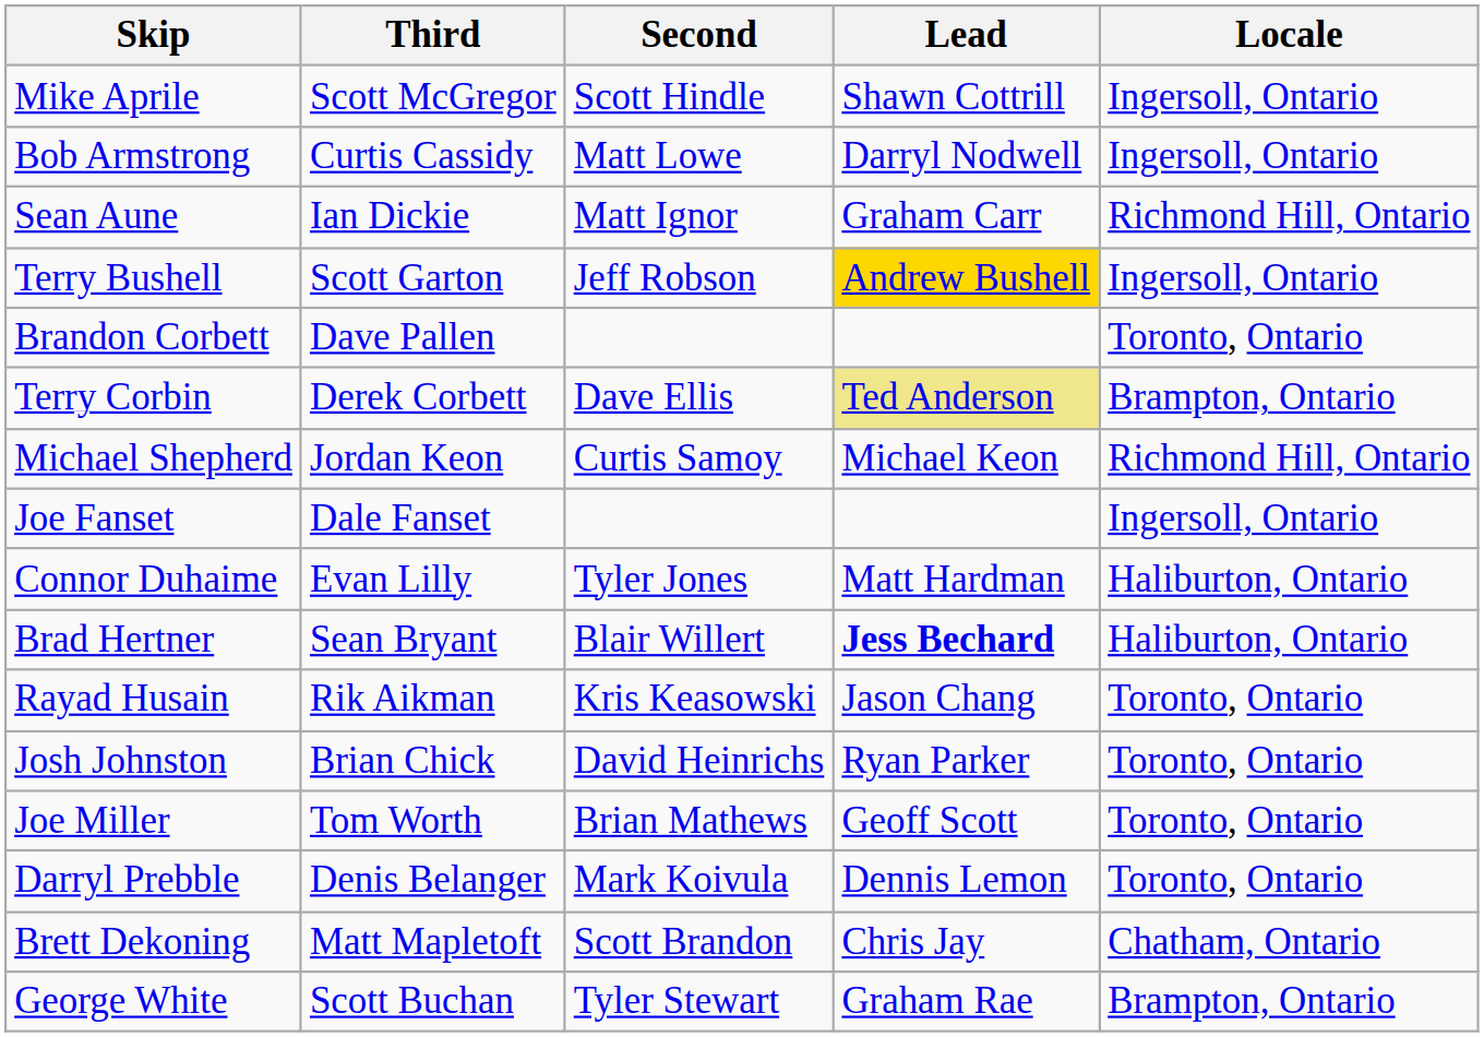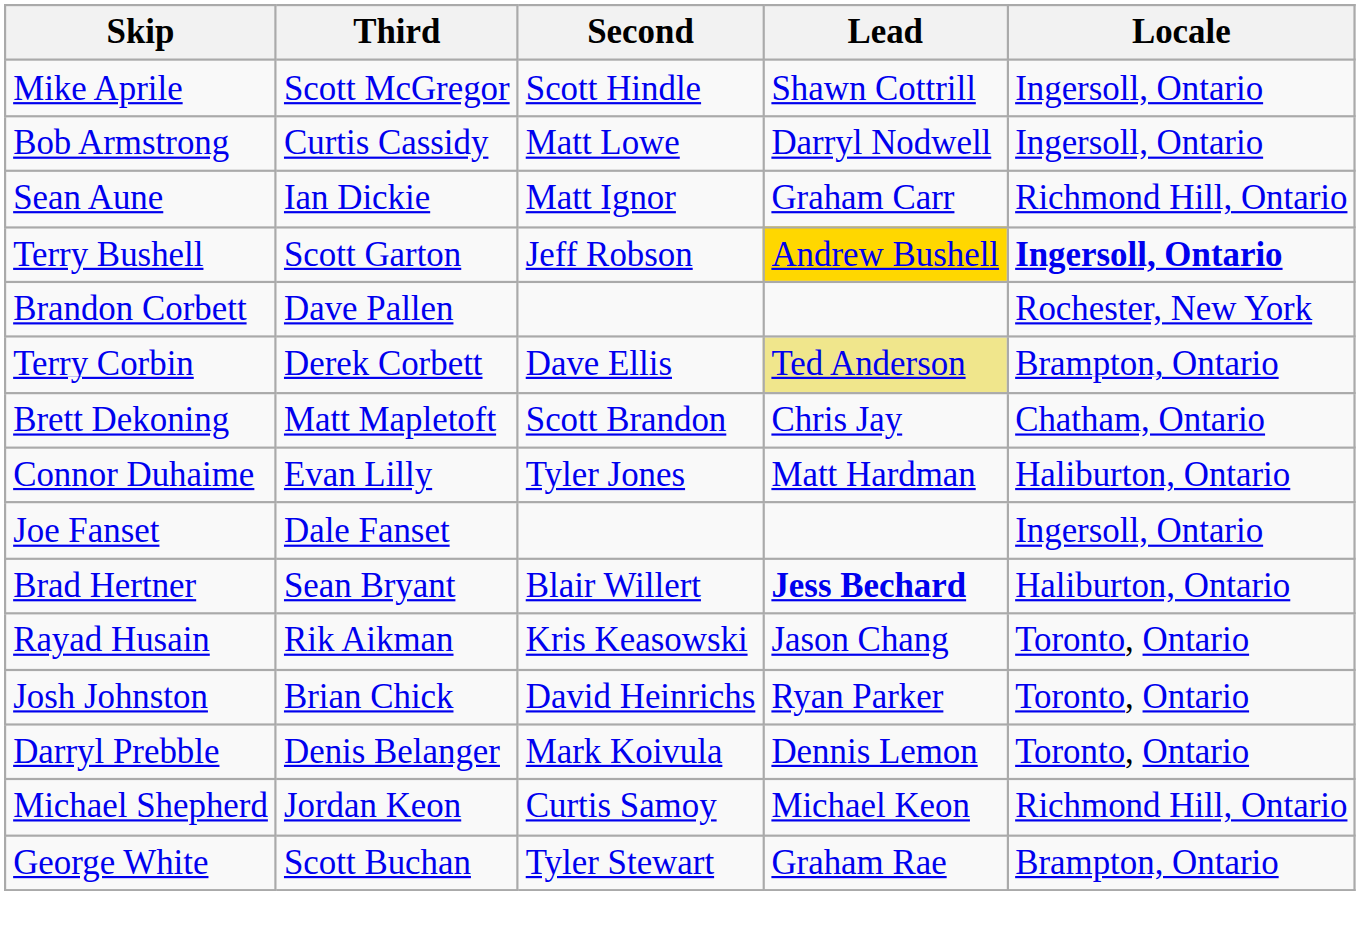Terry Bushell | Locale: normal -> bold
Brandon Corbett | Locale: Toronto, Ontario -> Rochester, New York
rows swapped: Brett Dekoning <-> Michael Shepherd
rows swapped: Connor Duhaime <-> Joe Fanset
- row: Joe Miller | Tom Worth | Brian Mathews | Geoff Scott | Toronto, Ontario
